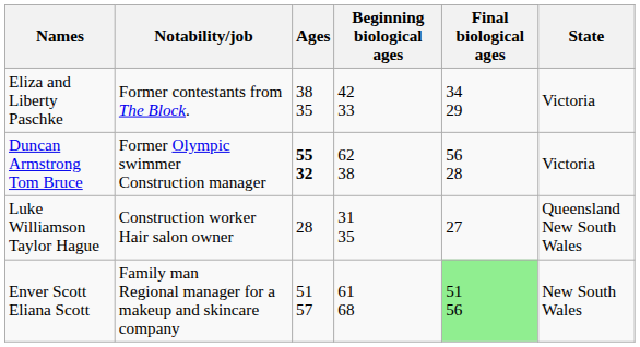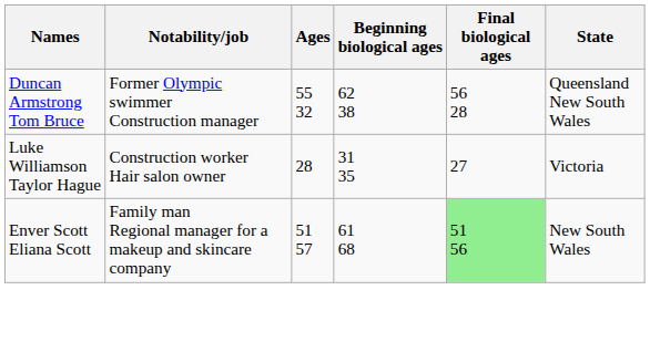- row: Eliza and Liberty Paschke | Former contestants from The Block. | 38 35 | 42 33 | 34 29 | Victoria
Duncan Armstrong Tom Bruce | Ages: bold -> normal
Duncan Armstrong Tom Bruce | State: Victoria -> Queensland New South Wales
Luke Williamson Taylor Hague | State: Queensland New South Wales -> Victoria
